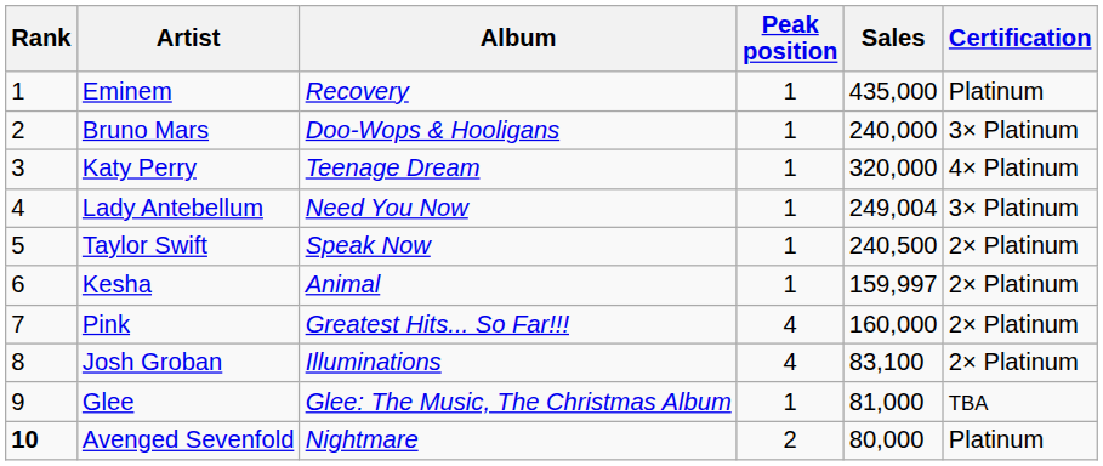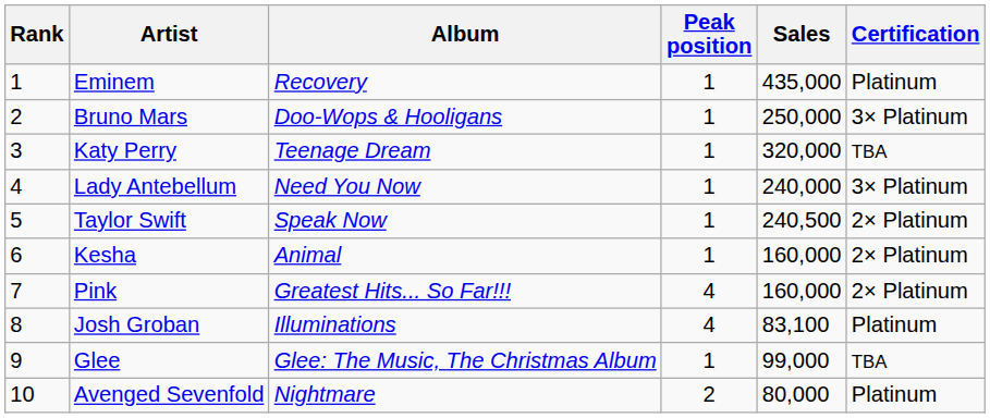Bruno Mars | Sales: 240,000 -> 250,000
Katy Perry | Certification: 4× Platinum -> TBA
Lady Antebellum | Sales: 249,004 -> 240,000
Kesha | Sales: 159,997 -> 160,000
Josh Groban | Certification: 2× Platinum -> Platinum
Glee | Sales: 81,000 -> 99,000
Avenged Sevenfold | Rank: bold -> normal
